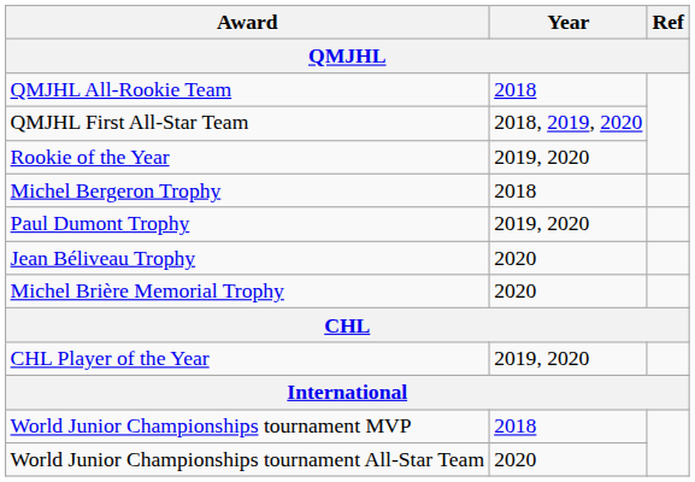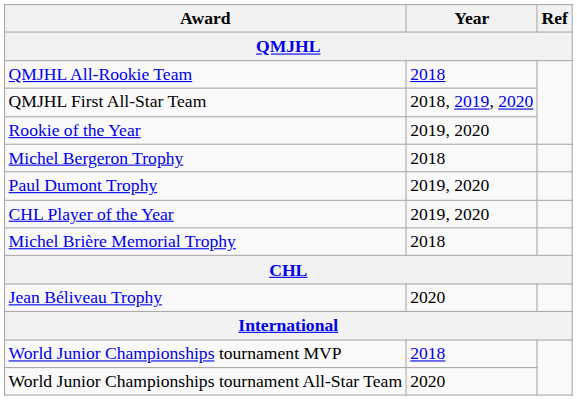rows swapped: Jean Béliveau Trophy <-> CHL Player of the Year
Michel Brière Memorial Trophy | Year: 2020 -> 2018
